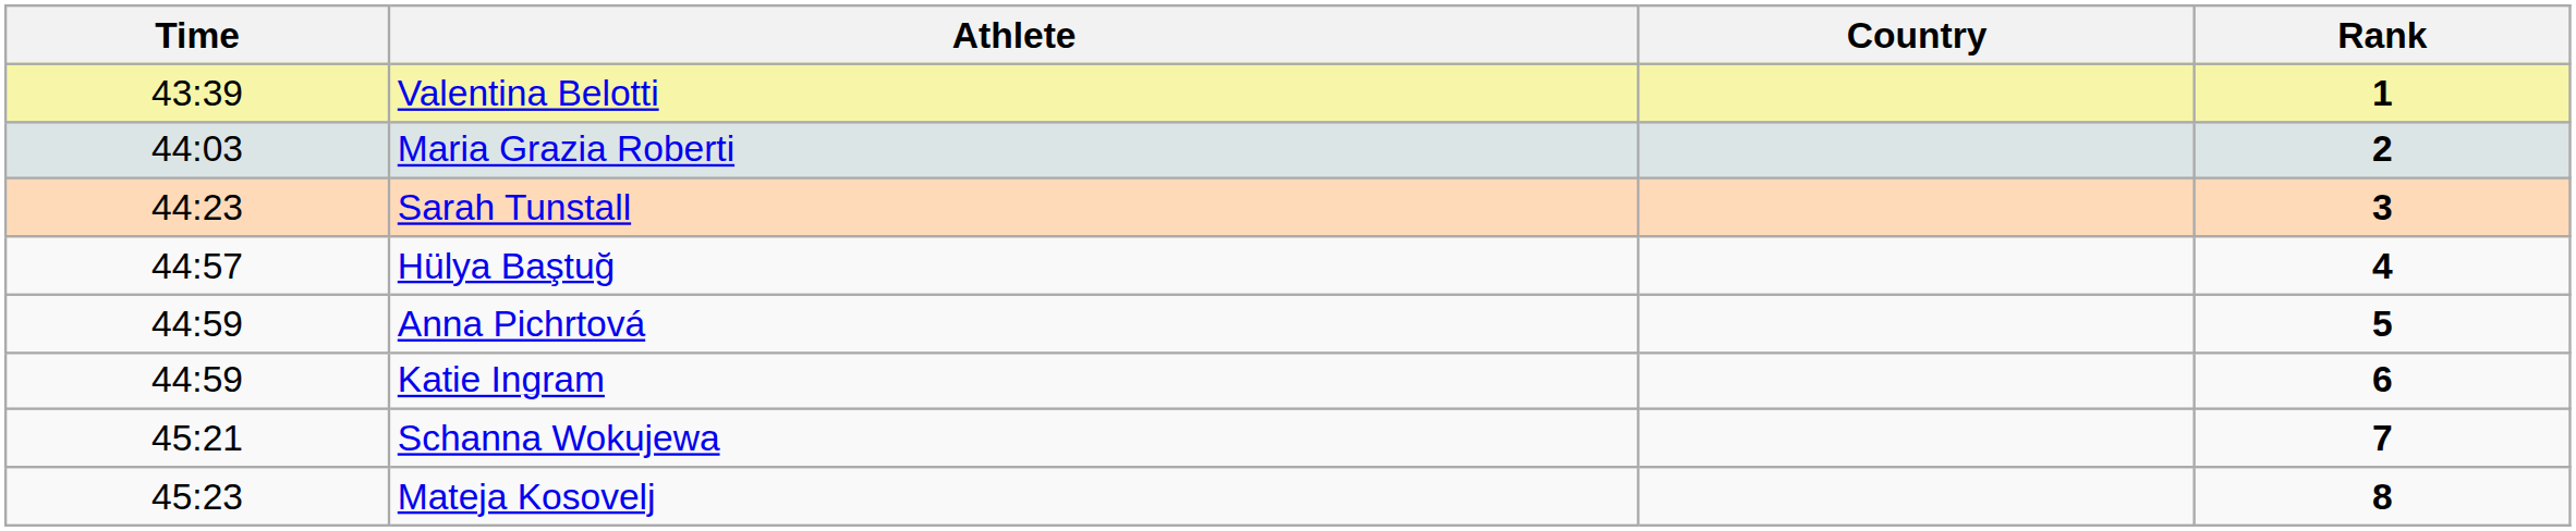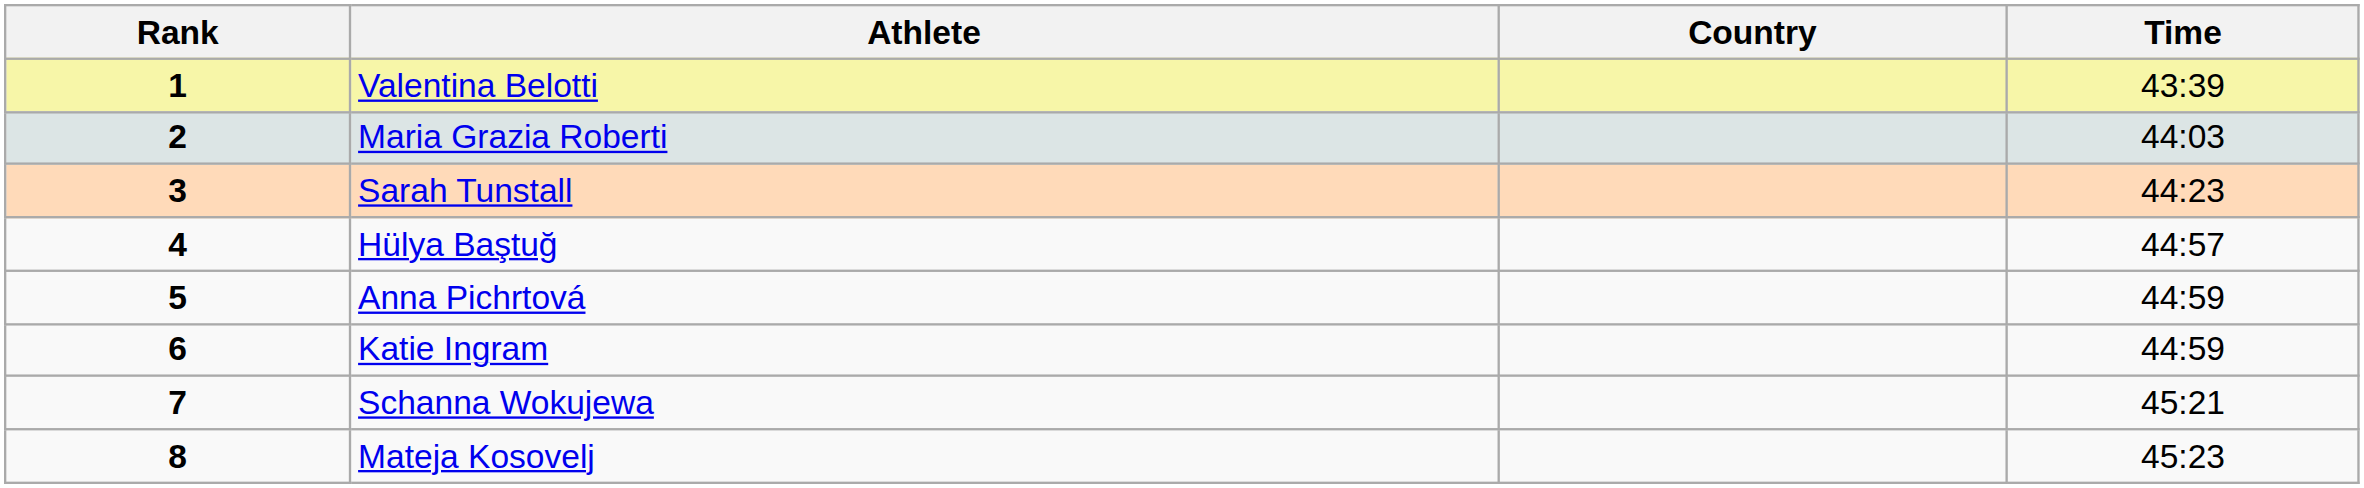columns swapped: Rank <-> Time
